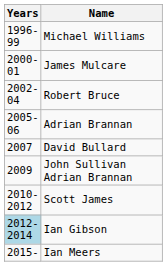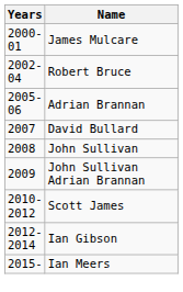- row: 1996-99 | Michael Williams
+ row: 2008 | John Sullivan
Ian Gibson | Years: lightblue background -> no background
